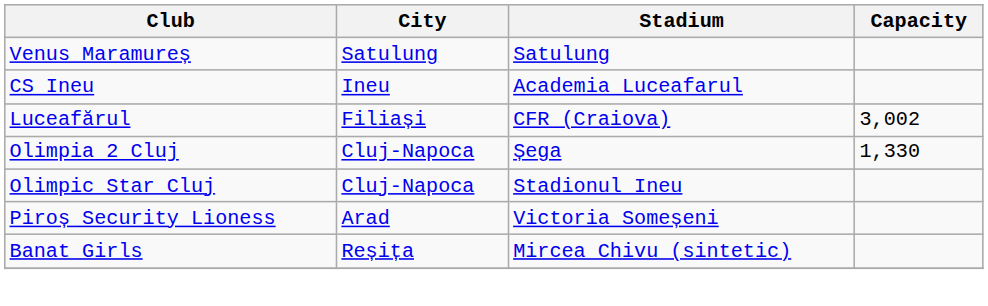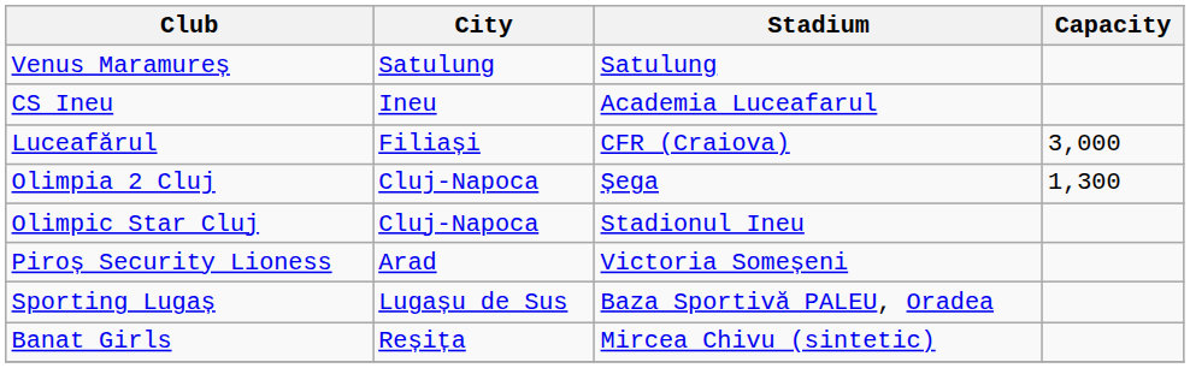Luceafărul | Capacity: 3,002 -> 3,000
Olimpia 2 Cluj | Capacity: 1,330 -> 1,300
+ row: Sporting Lugaș | Lugașu de Sus | Baza Sportivă PALEU, Oradea
